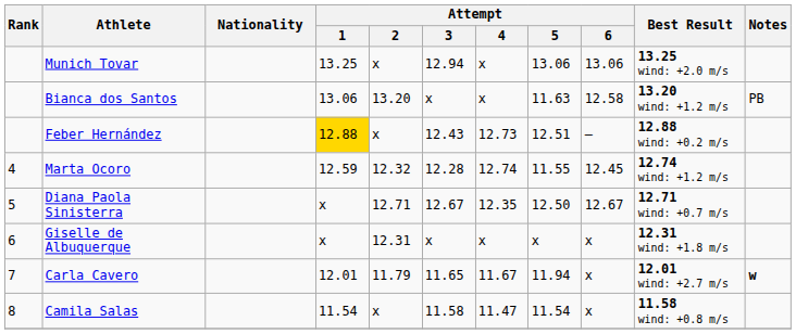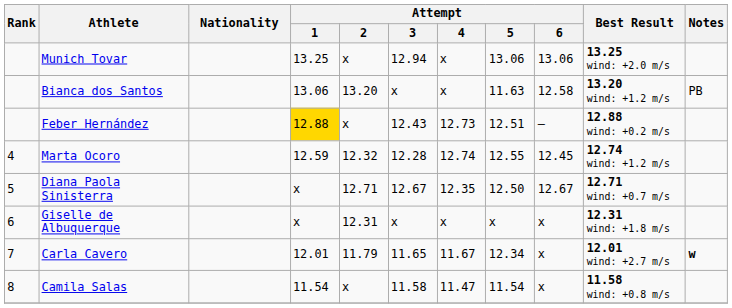Marta Ocoro | Attempt / 5: 11.55 -> 12.55
Carla Cavero | Attempt / 5: 11.94 -> 12.34
